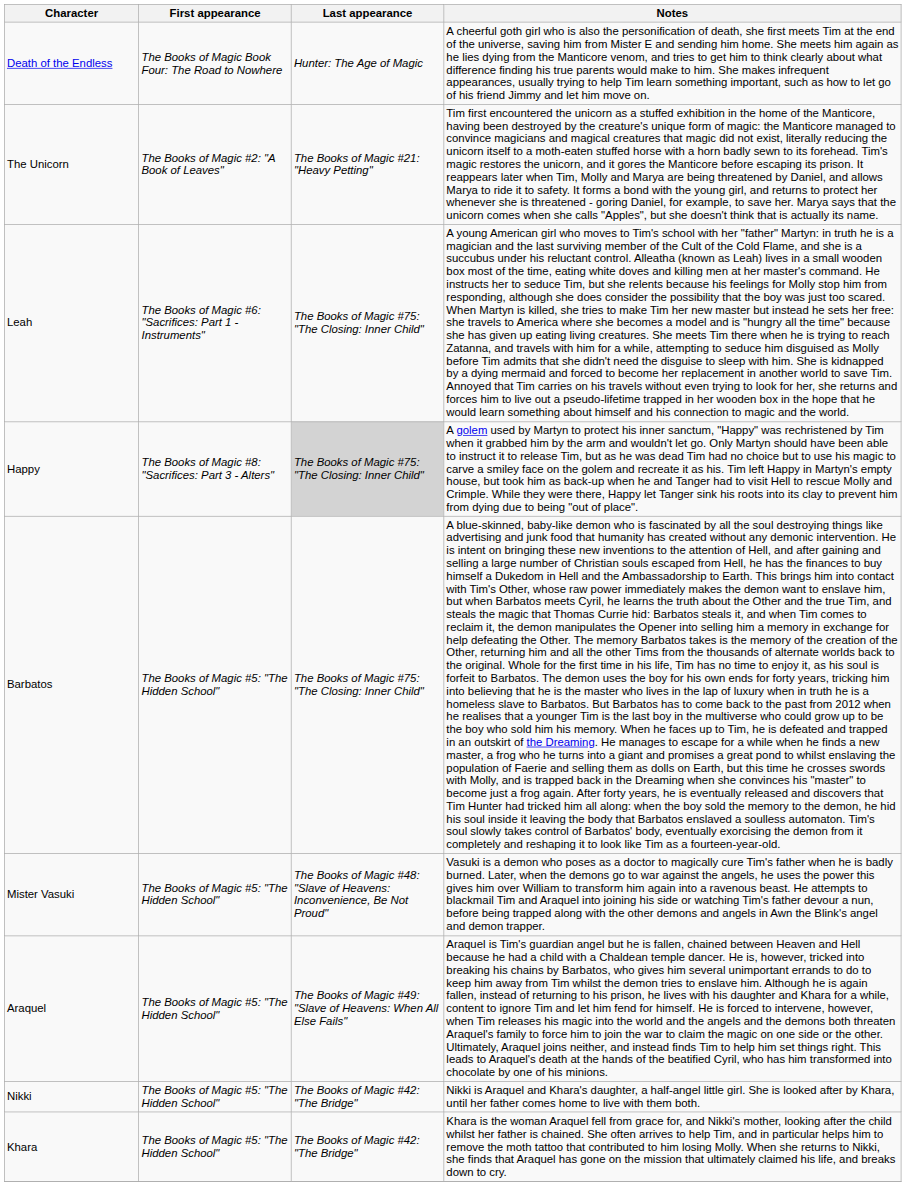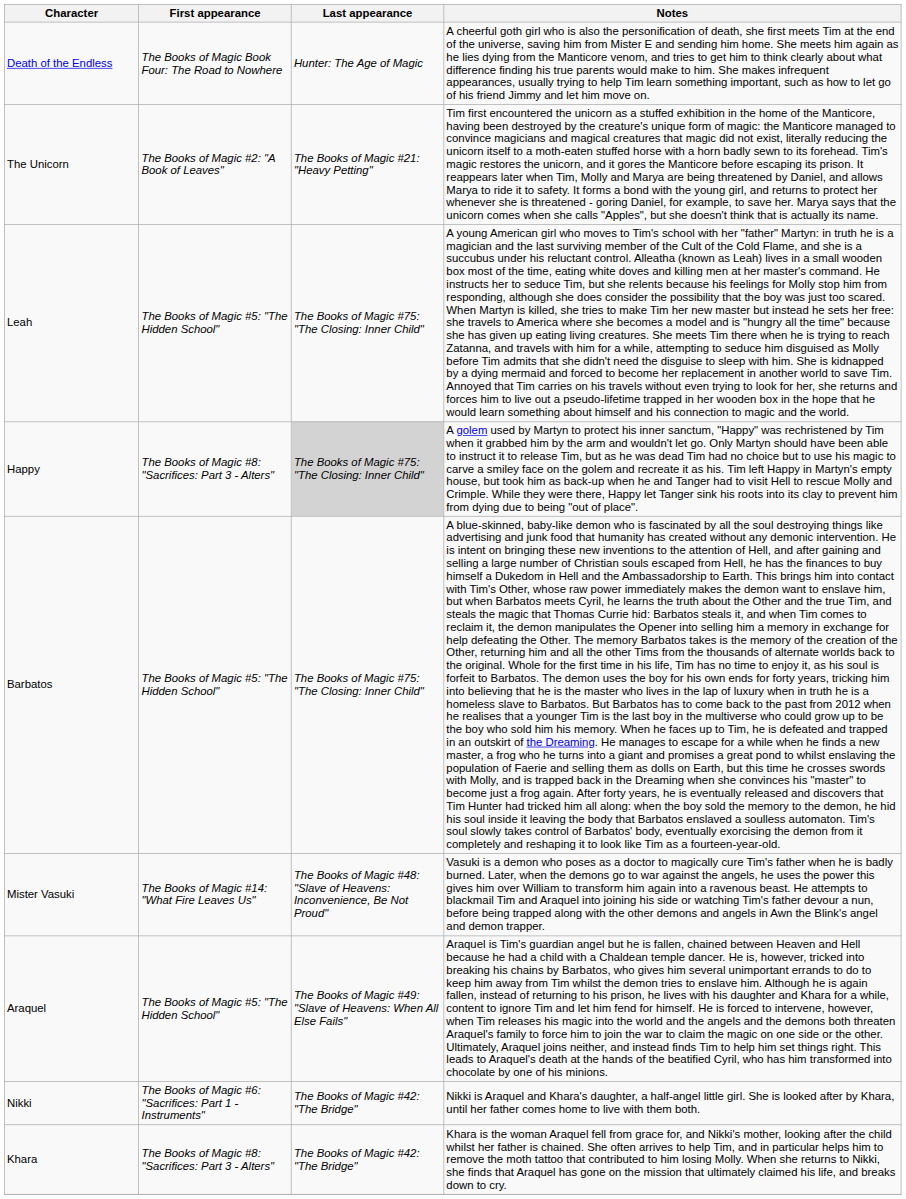Leah | First appearance: The Books of Magic #6: "Sacrifices: Part 1 - Instruments" -> The Books of Magic #5: "The Hidden School"
Mister Vasuki | First appearance: The Books of Magic #5: "The Hidden School" -> The Books of Magic #14: "What Fire Leaves Us"
Nikki | First appearance: The Books of Magic #5: "The Hidden School" -> The Books of Magic #6: "Sacrifices: Part 1 - Instruments"
Khara | First appearance: The Books of Magic #5: "The Hidden School" -> The Books of Magic #8: "Sacrifices: Part 3 - Alters"
